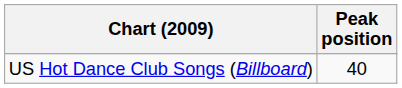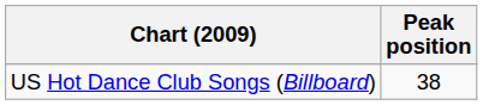US Hot Dance Club Songs (Billboard) | Peak position: 40 -> 38
